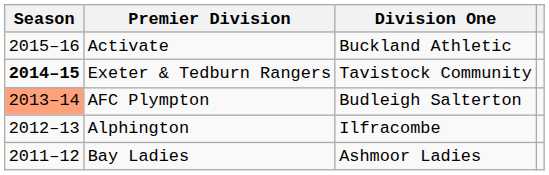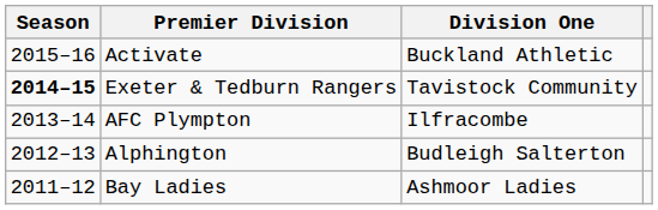AFC Plympton | Season: lightsalmon background -> no background
AFC Plympton | Division One: Budleigh Salterton -> Ilfracombe
Alphington | Division One: Ilfracombe -> Budleigh Salterton
